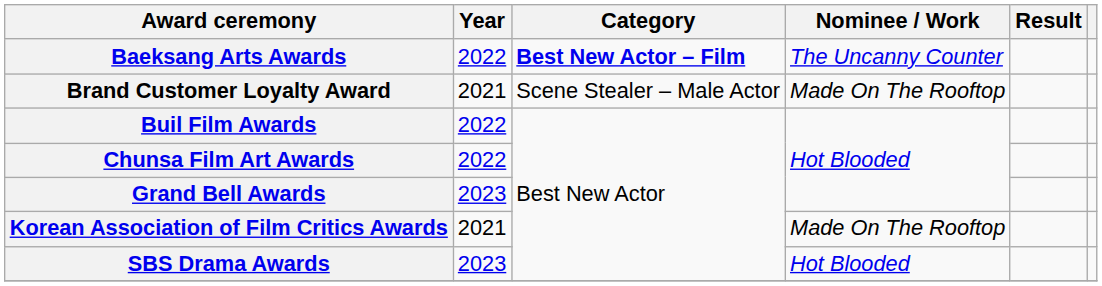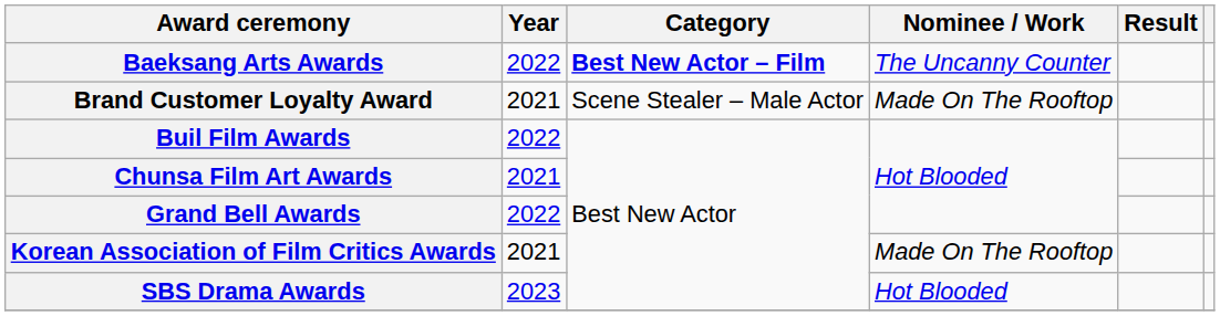Chunsa Film Art Awards | Year: 2022 -> 2021
Grand Bell Awards | Year: 2023 -> 2022
